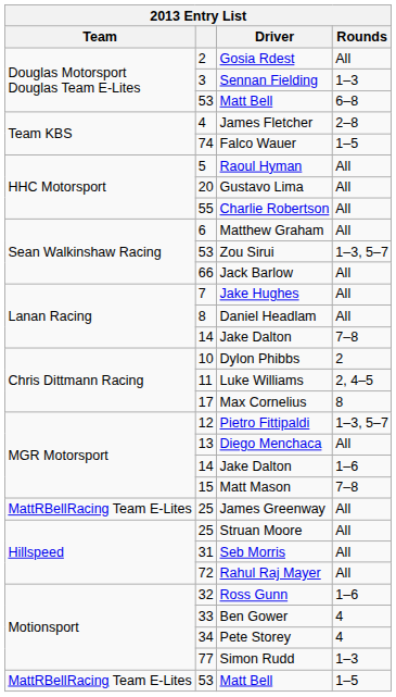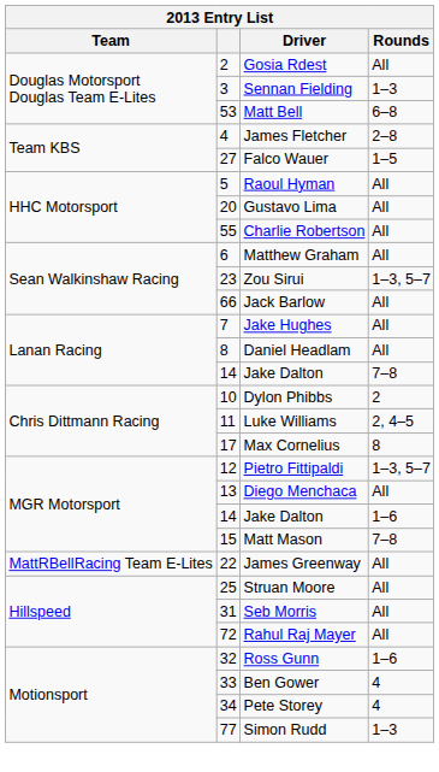Falco Wauer | column 2: 74 -> 27
Zou Sirui | column 2: 53 -> 23
James Greenway | column 2: 25 -> 22
- row: MattRBellRacing Team E-Lites | 53 | Matt Bell | 1–5
